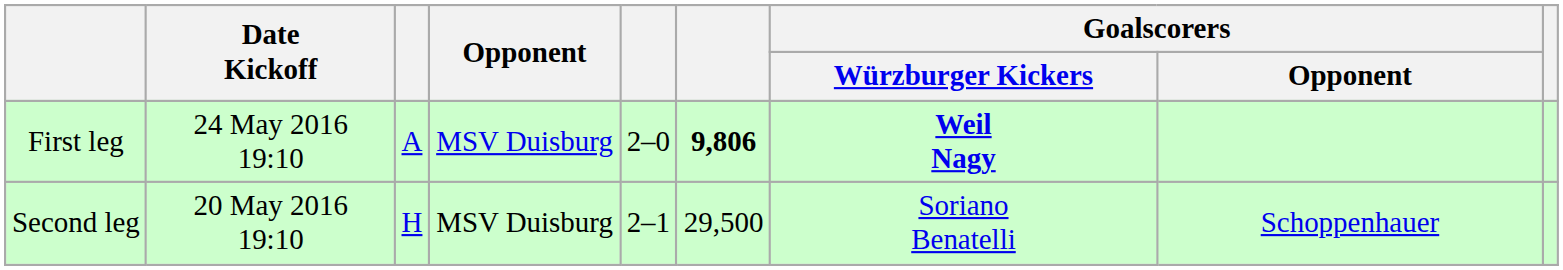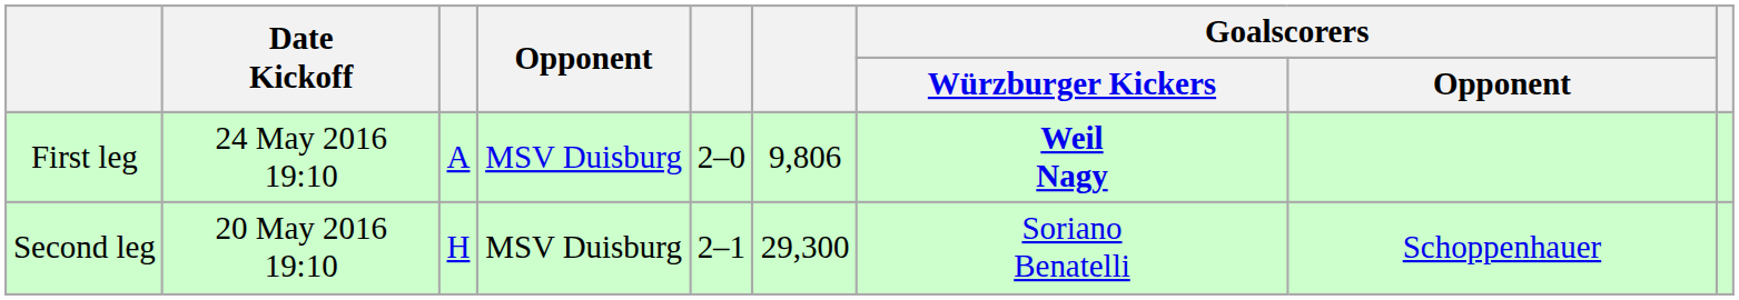First leg | column 6: bold -> normal
Second leg | column 6: 29,500 -> 29,300
